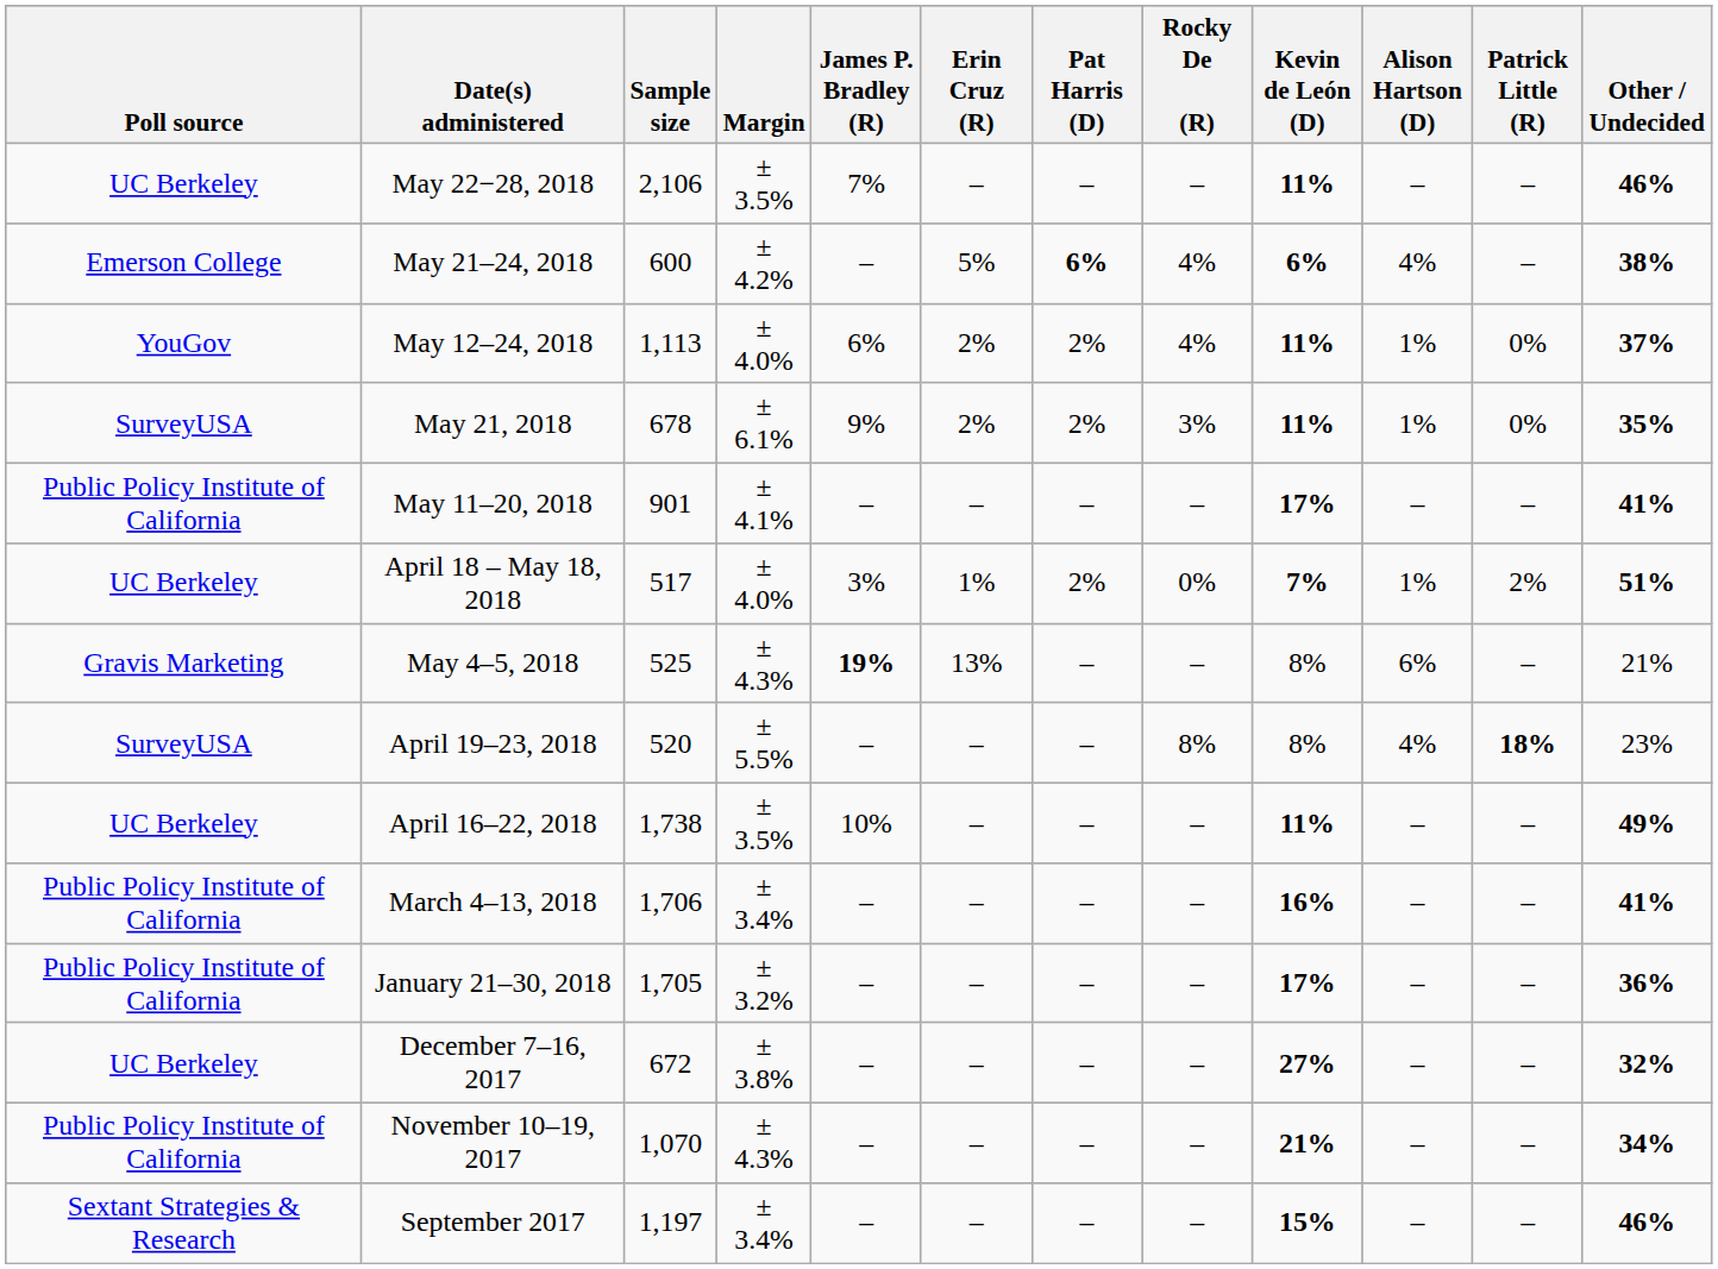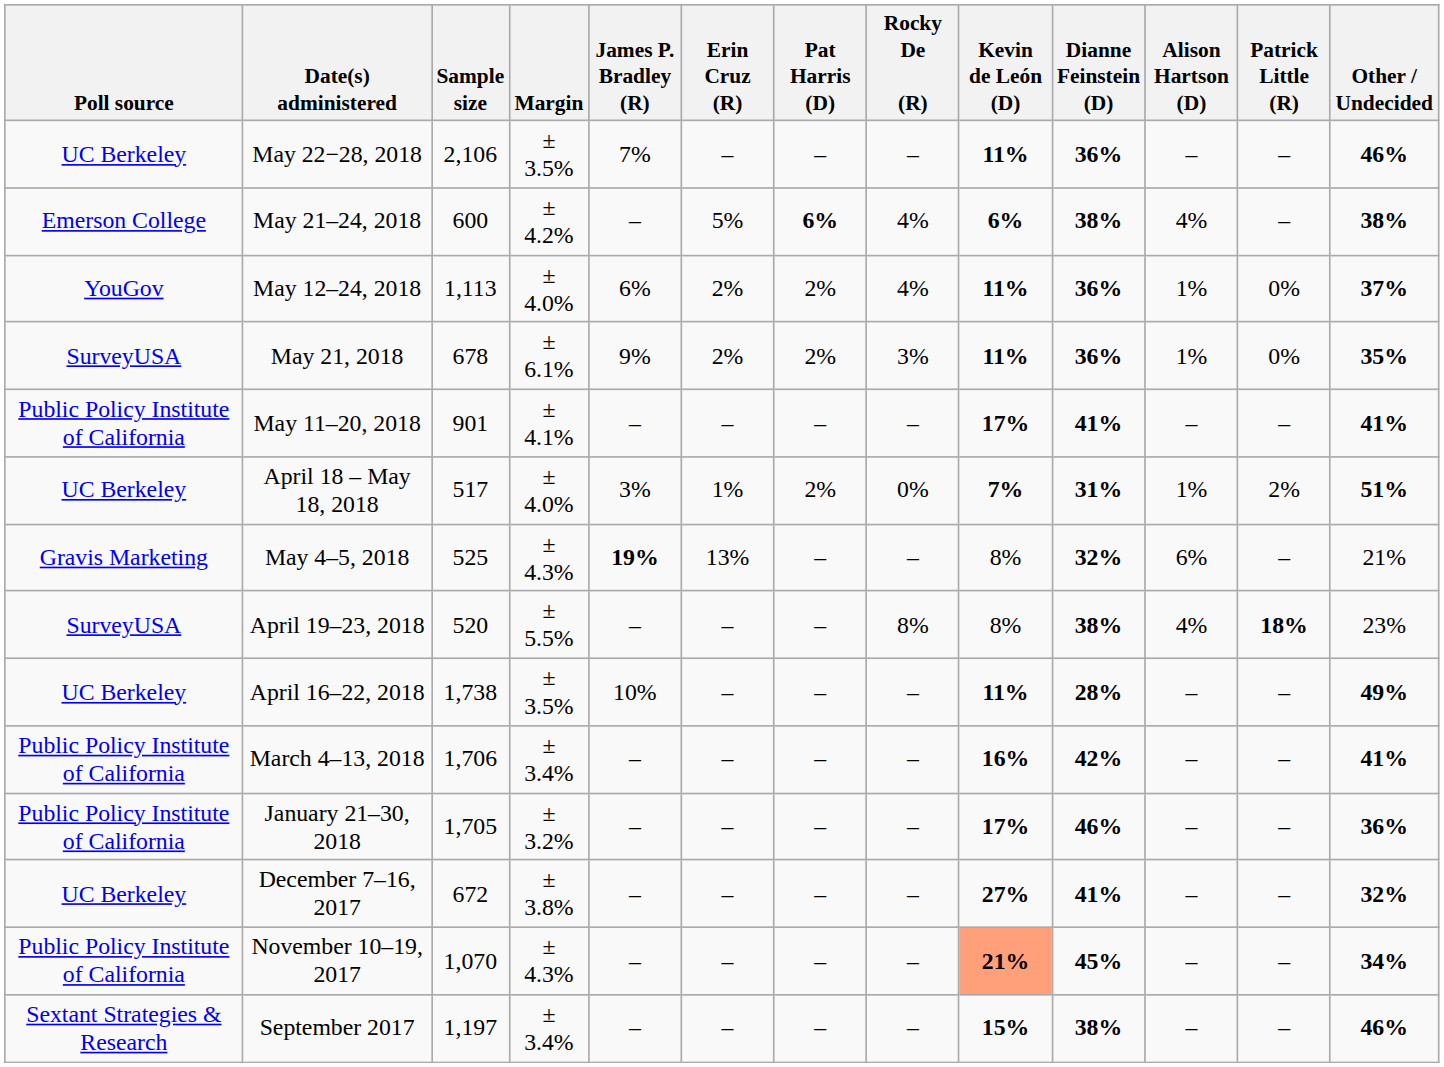+ column: Dianne Feinstein (D) | 36% | 38% | 36% | 36% | 41% | 31% | 32% | 38% | 28% | 42% | 46% | 41% | 45% | 38%
November 10–19, 2017 | Kevin de León (D): no background -> lightsalmon background
